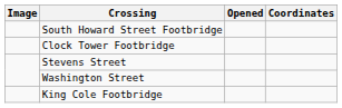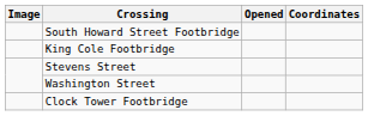rows swapped: Clock Tower Footbridge <-> King Cole Footbridge
